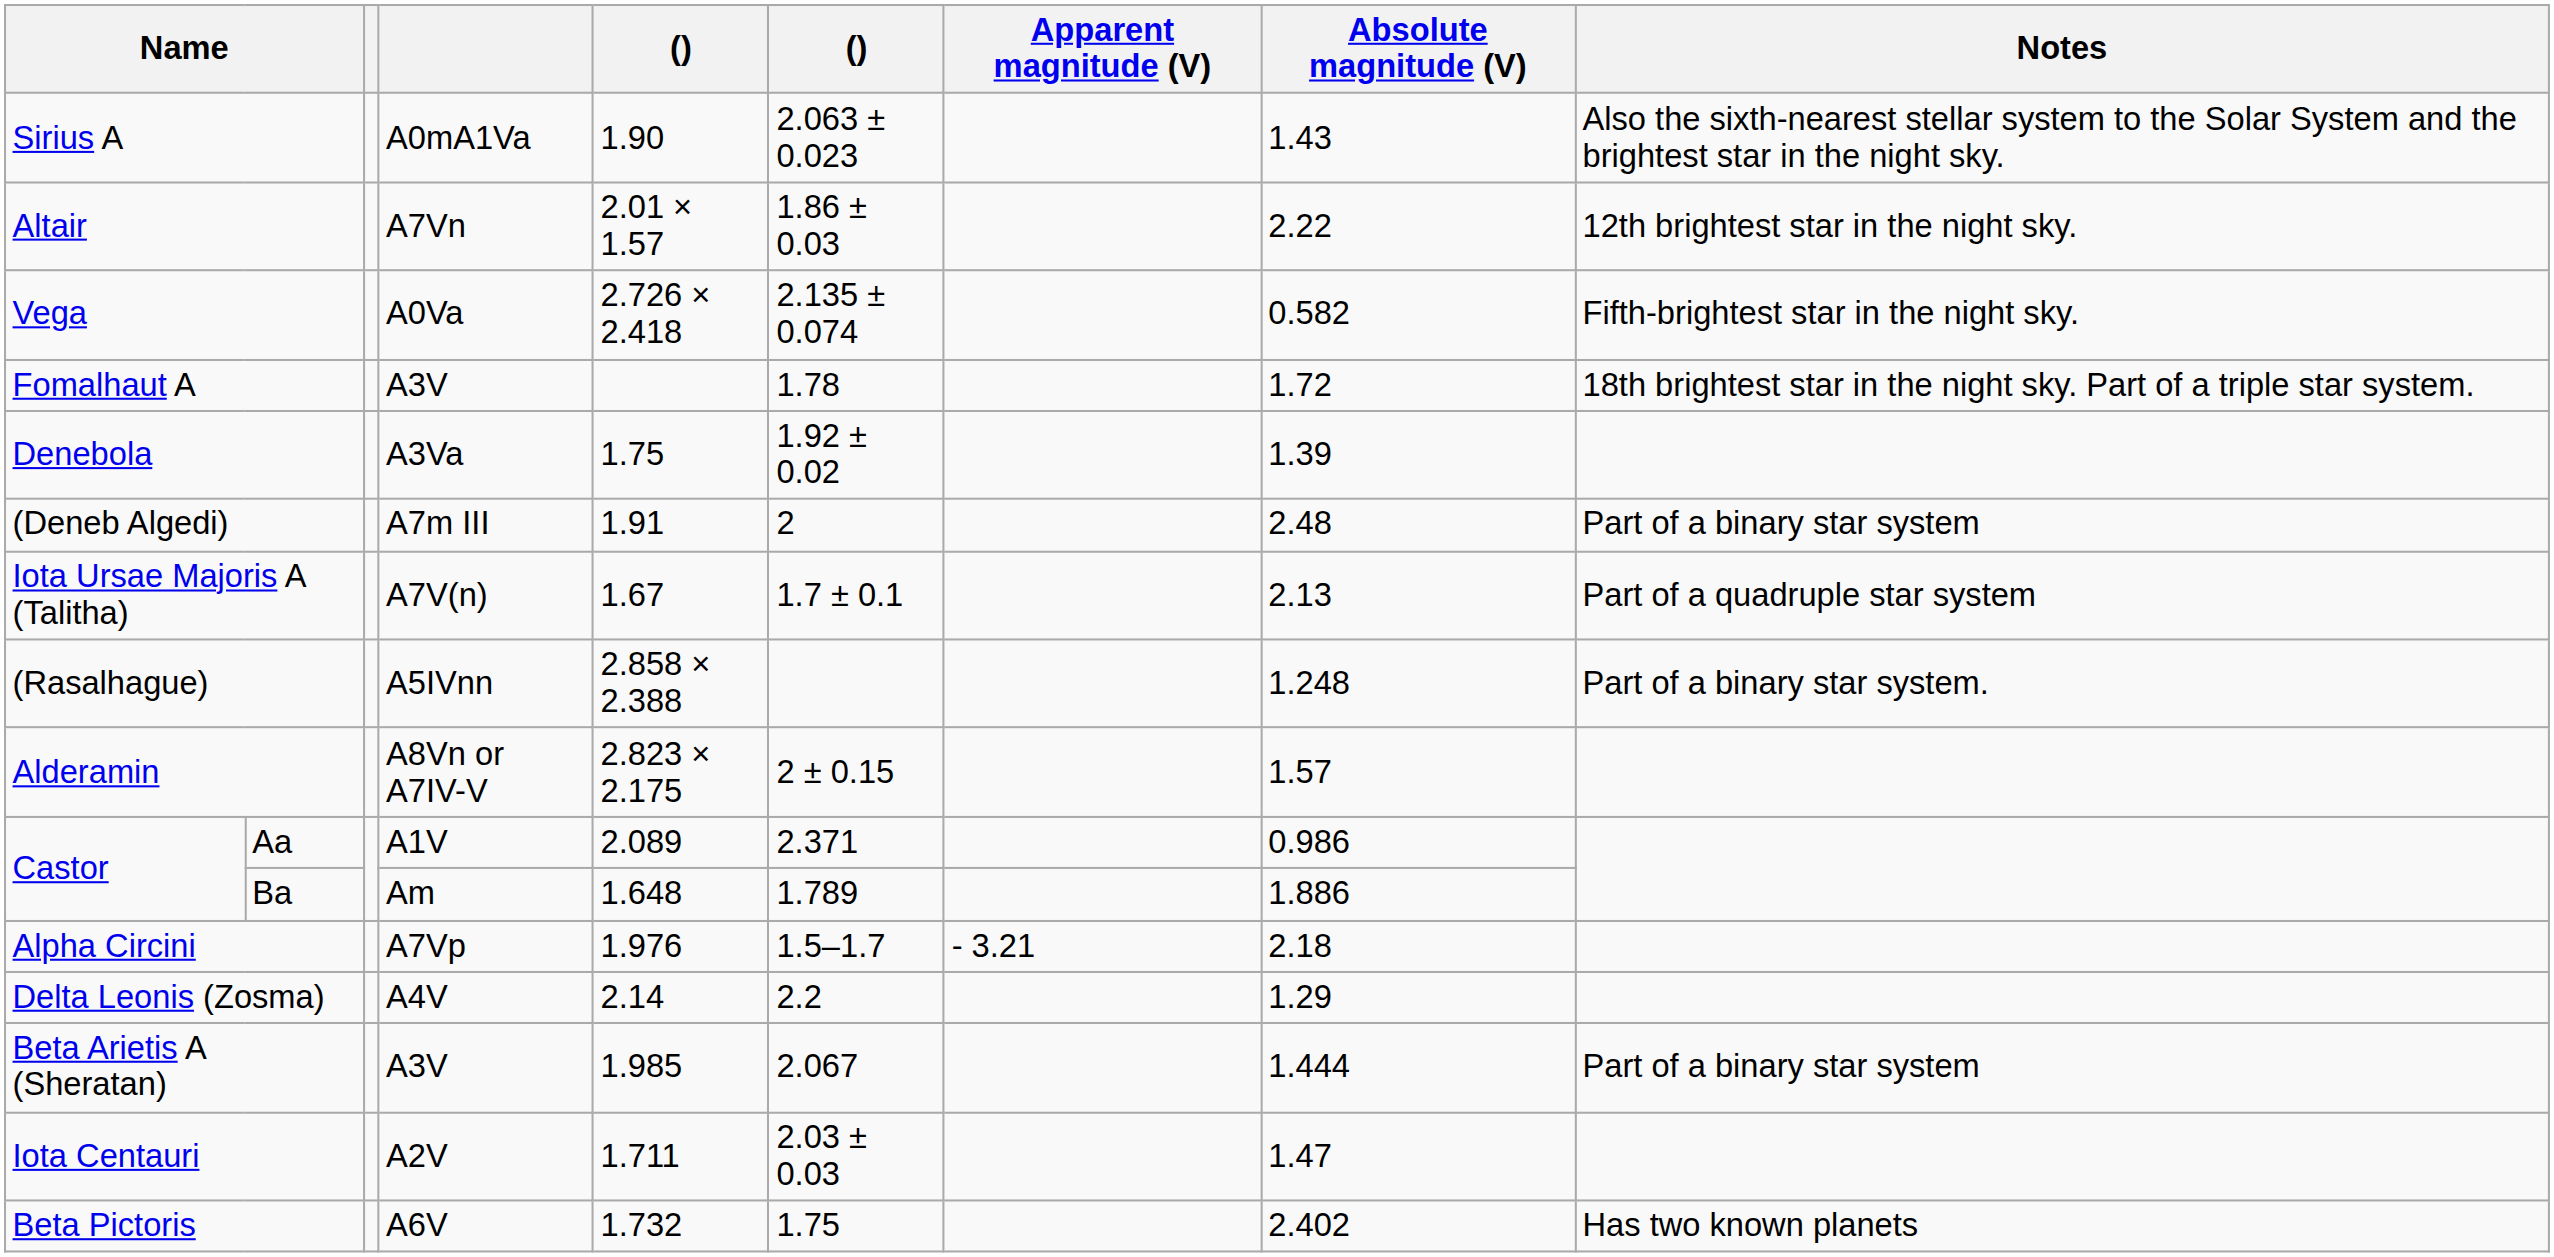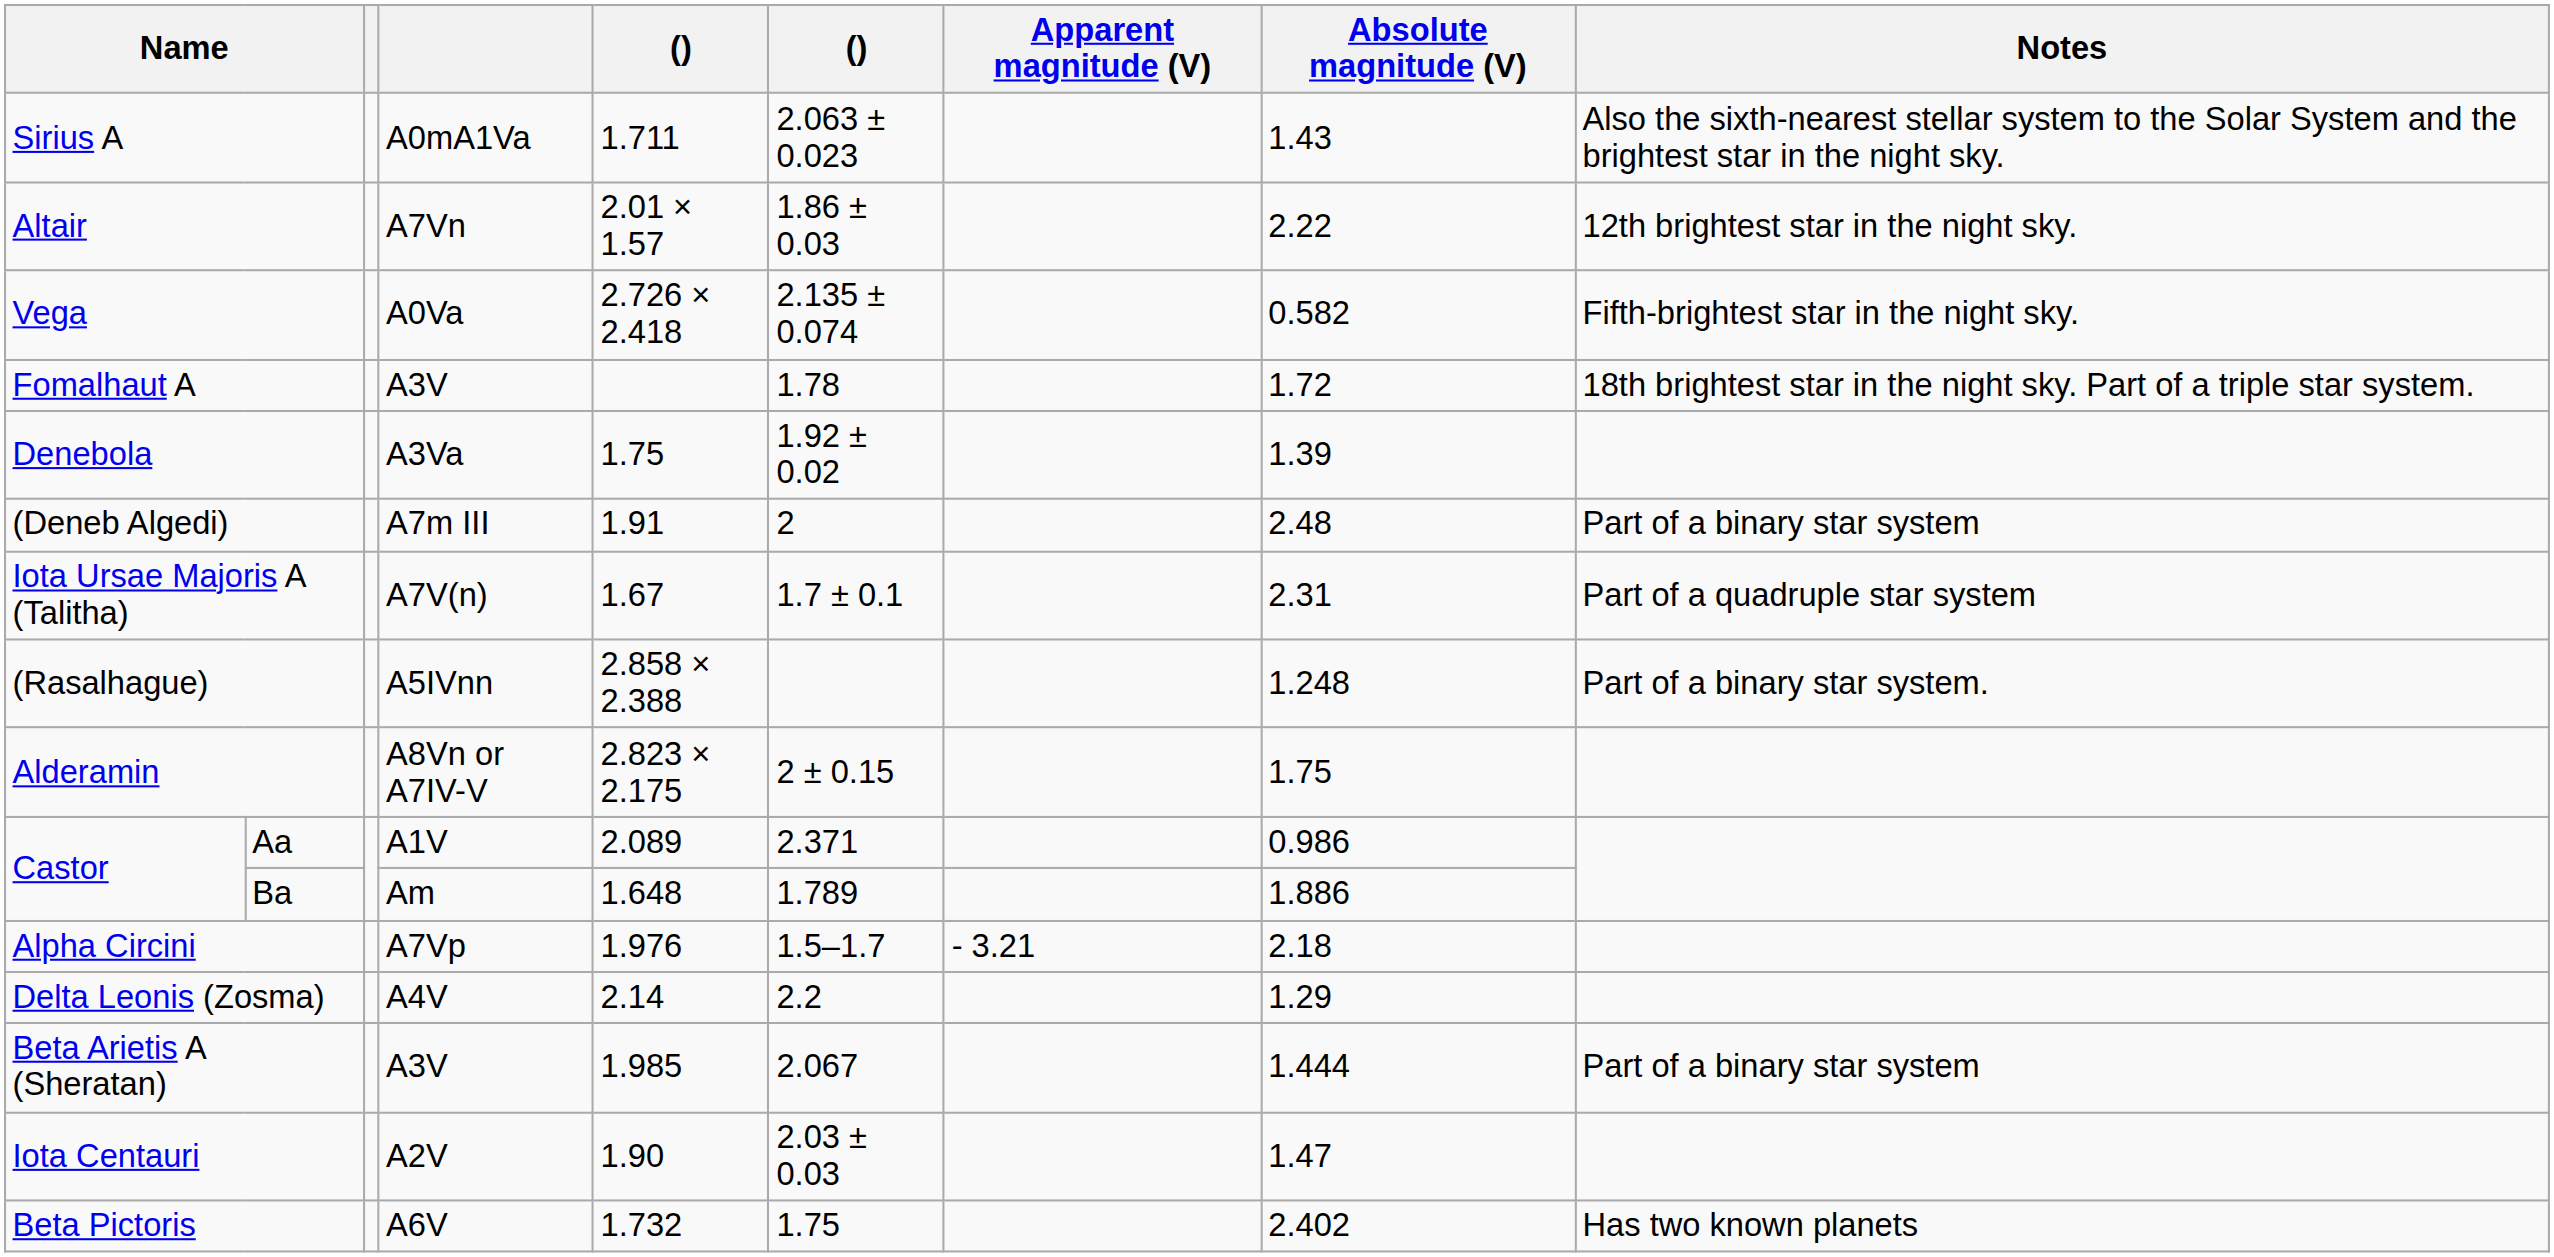Sirius A | column 5: 1.90 -> 1.711
Iota Ursae Majoris A (Talitha) | Absolute magnitude (V): 2.13 -> 2.31
Alderamin | Absolute magnitude (V): 1.57 -> 1.75
Iota Centauri | column 5: 1.711 -> 1.90
